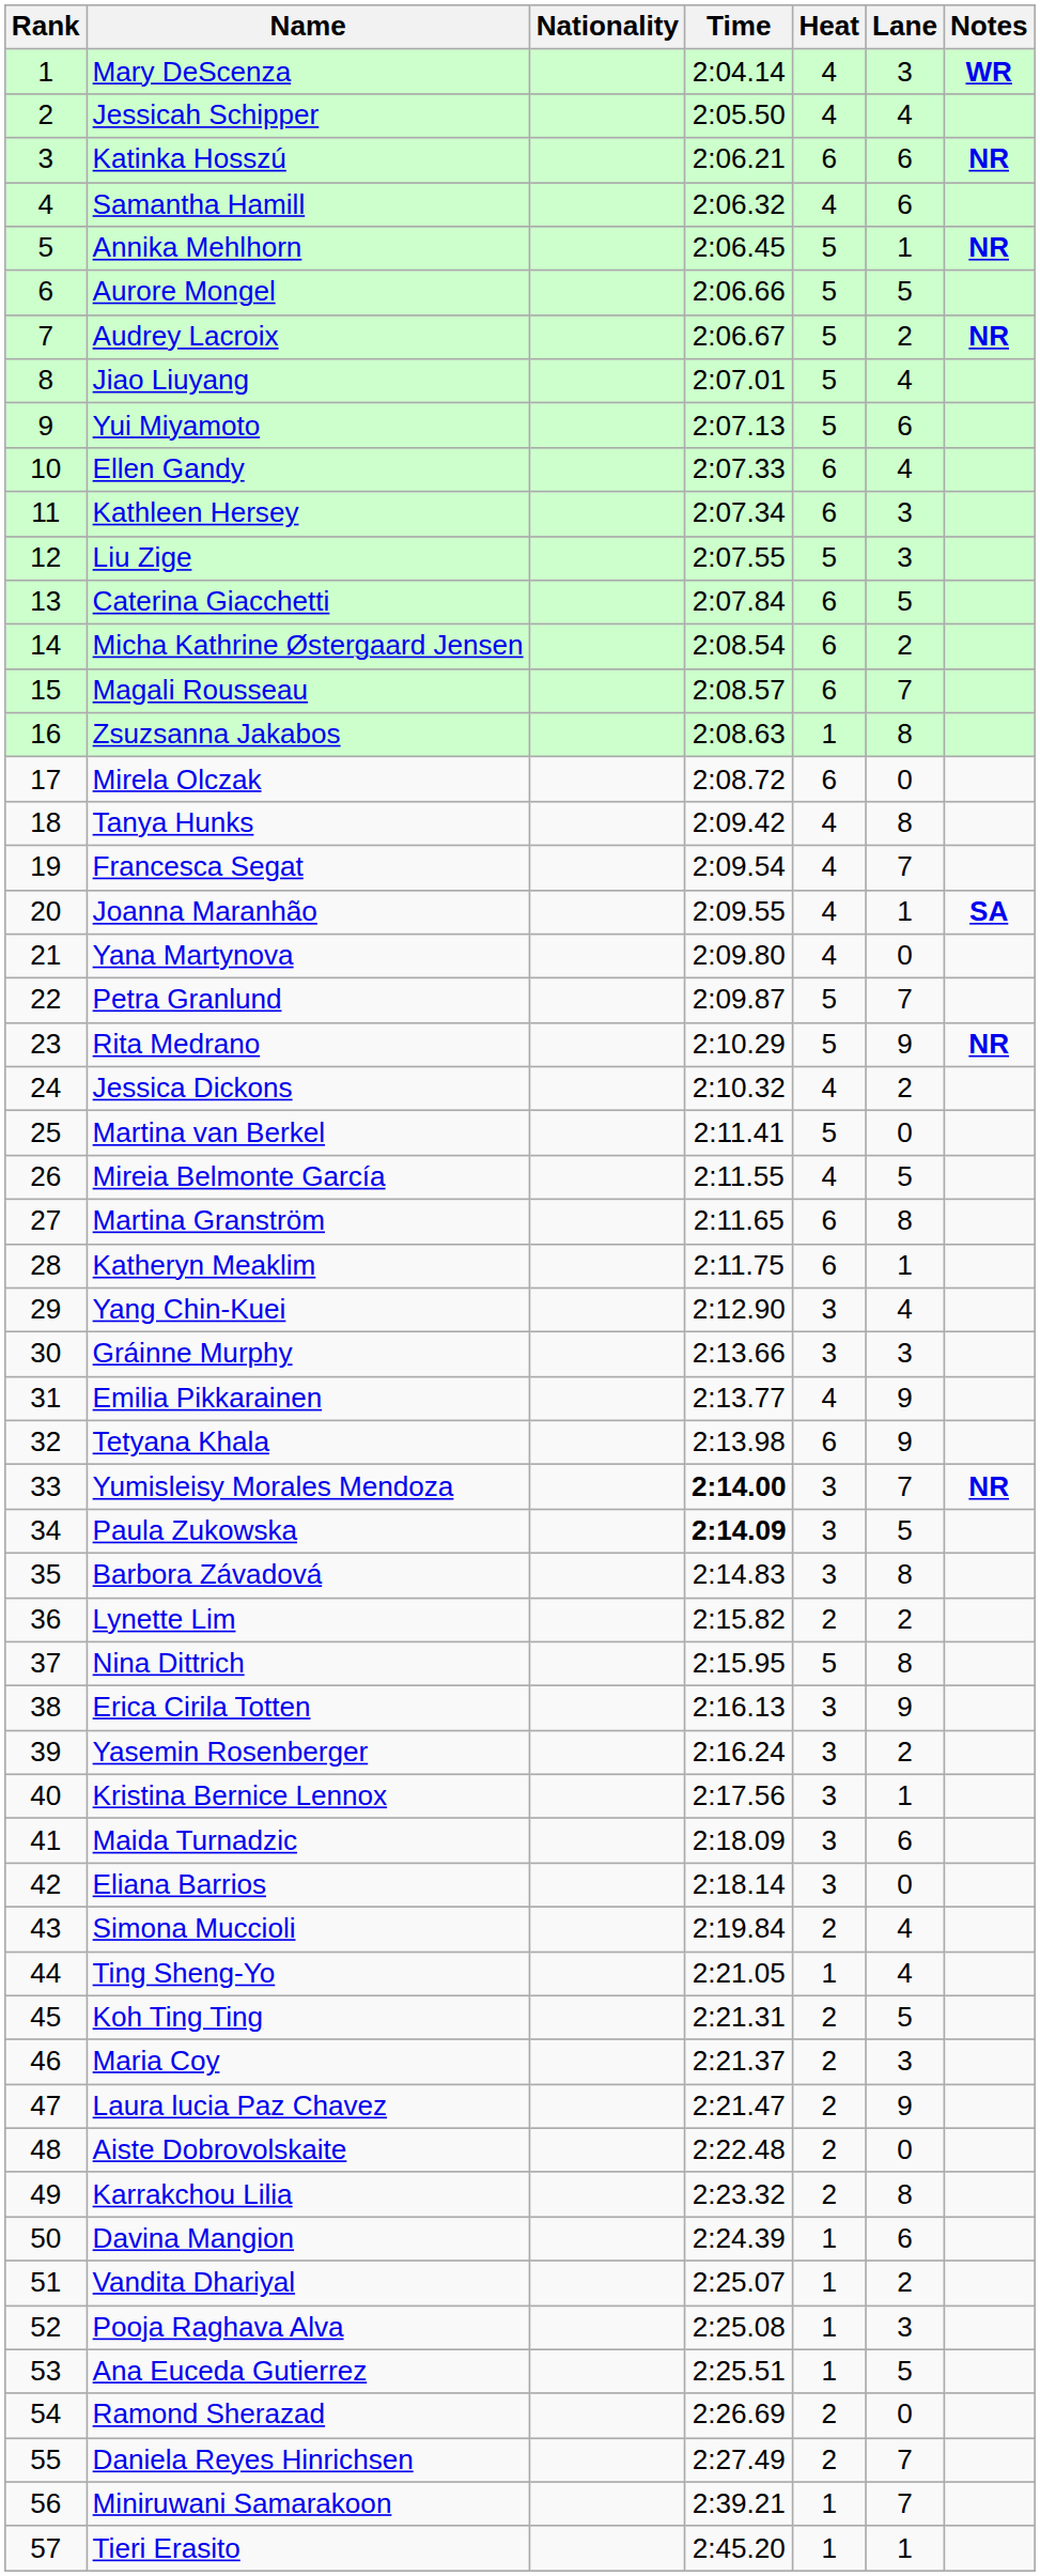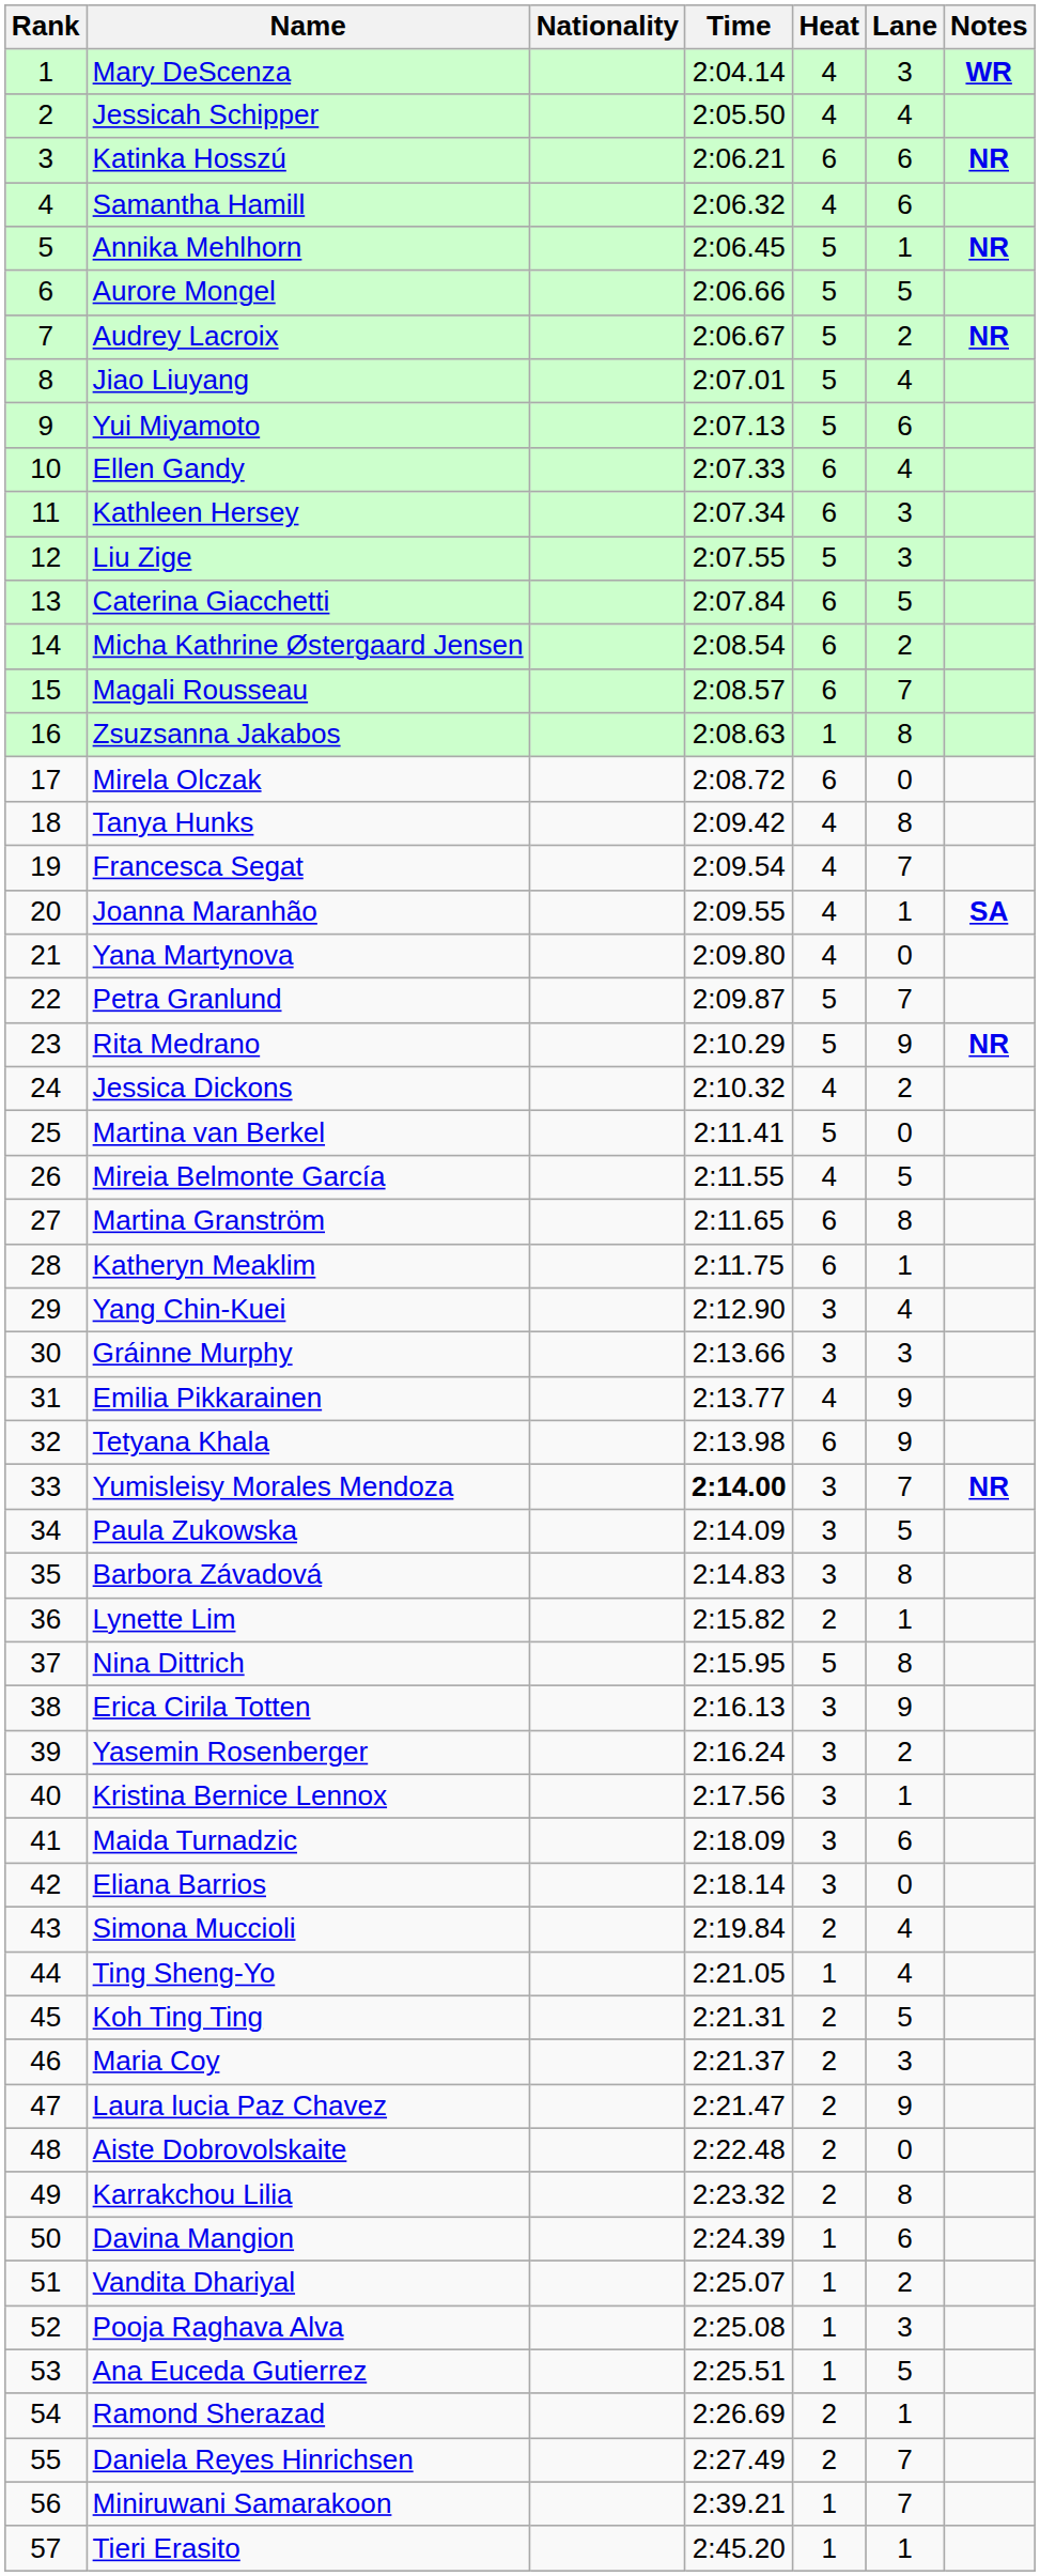Paula Zukowska | Time: bold -> normal
Lynette Lim | Lane: 2 -> 1
Ramond Sherazad | Lane: 0 -> 1
